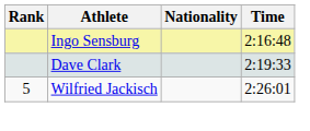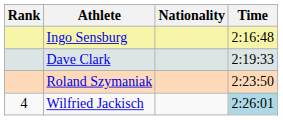+ row: Roland Szymaniak | 2:23:50
Wilfried Jackisch | Rank: 5 -> 4
Wilfried Jackisch | Time: no background -> lightblue background
